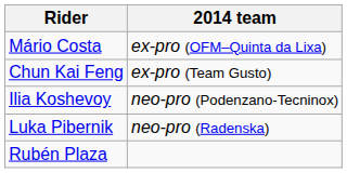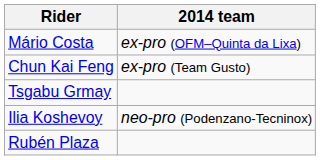+ row: Tsgabu Grmay
- row: Luka Pibernik | neo-pro (Radenska)
